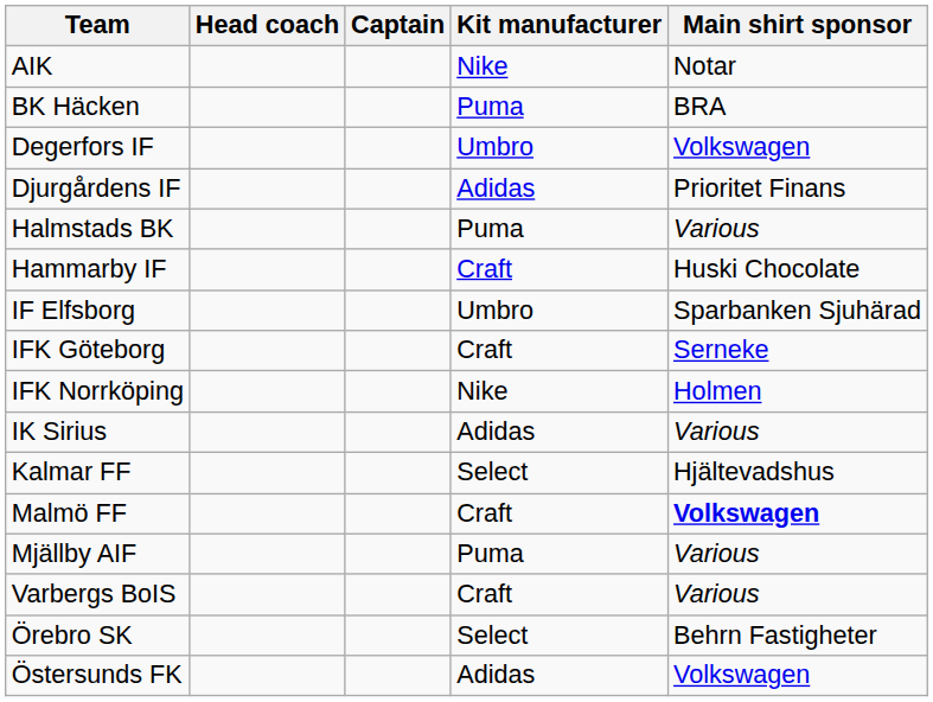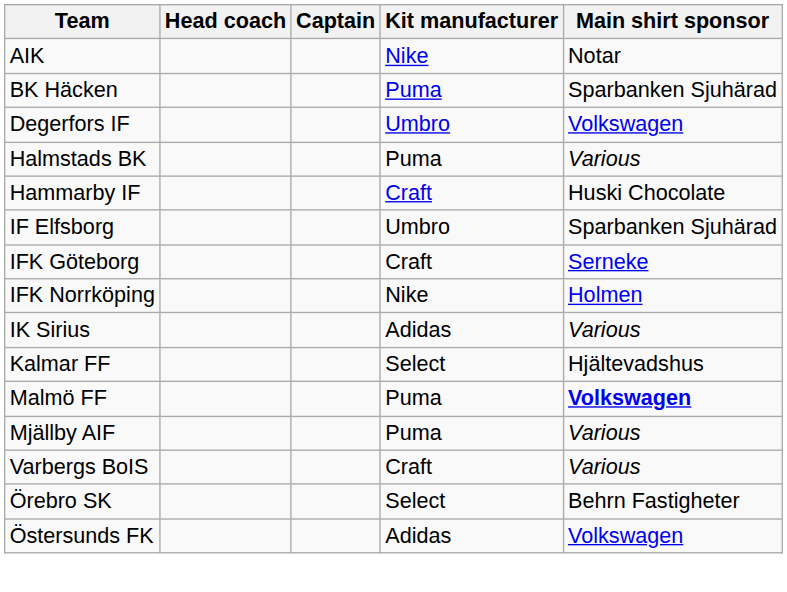BK Häcken | Main shirt sponsor: BRA -> Sparbanken Sjuhärad
- row: Djurgårdens IF | Adidas | Prioritet Finans
Malmö FF | Kit manufacturer: Craft -> Puma
